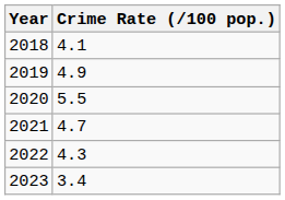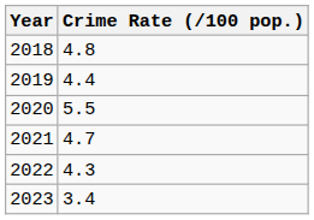2018 | Crime Rate (/100 pop.): 4.1 -> 4.8
2019 | Crime Rate (/100 pop.): 4.9 -> 4.4
